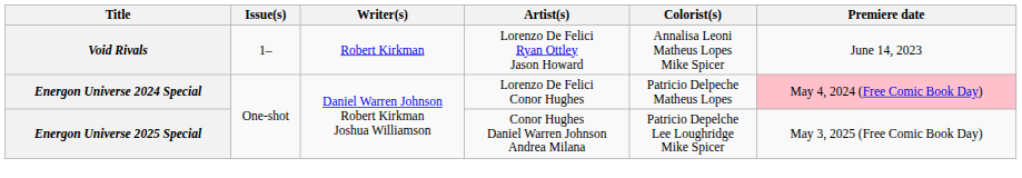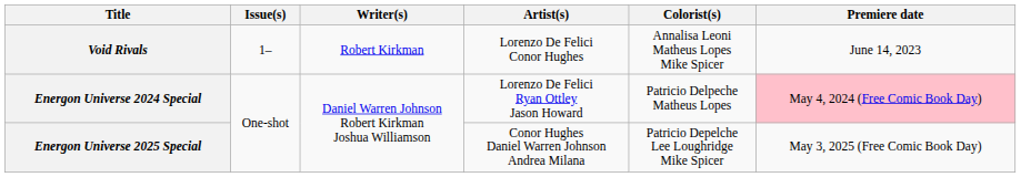Void Rivals | Artist(s): Lorenzo De Felici Ryan Ottley Jason Howard -> Lorenzo De Felici Conor Hughes
Energon Universe 2024 Special | Artist(s): Lorenzo De Felici Conor Hughes -> Lorenzo De Felici Ryan Ottley Jason Howard
